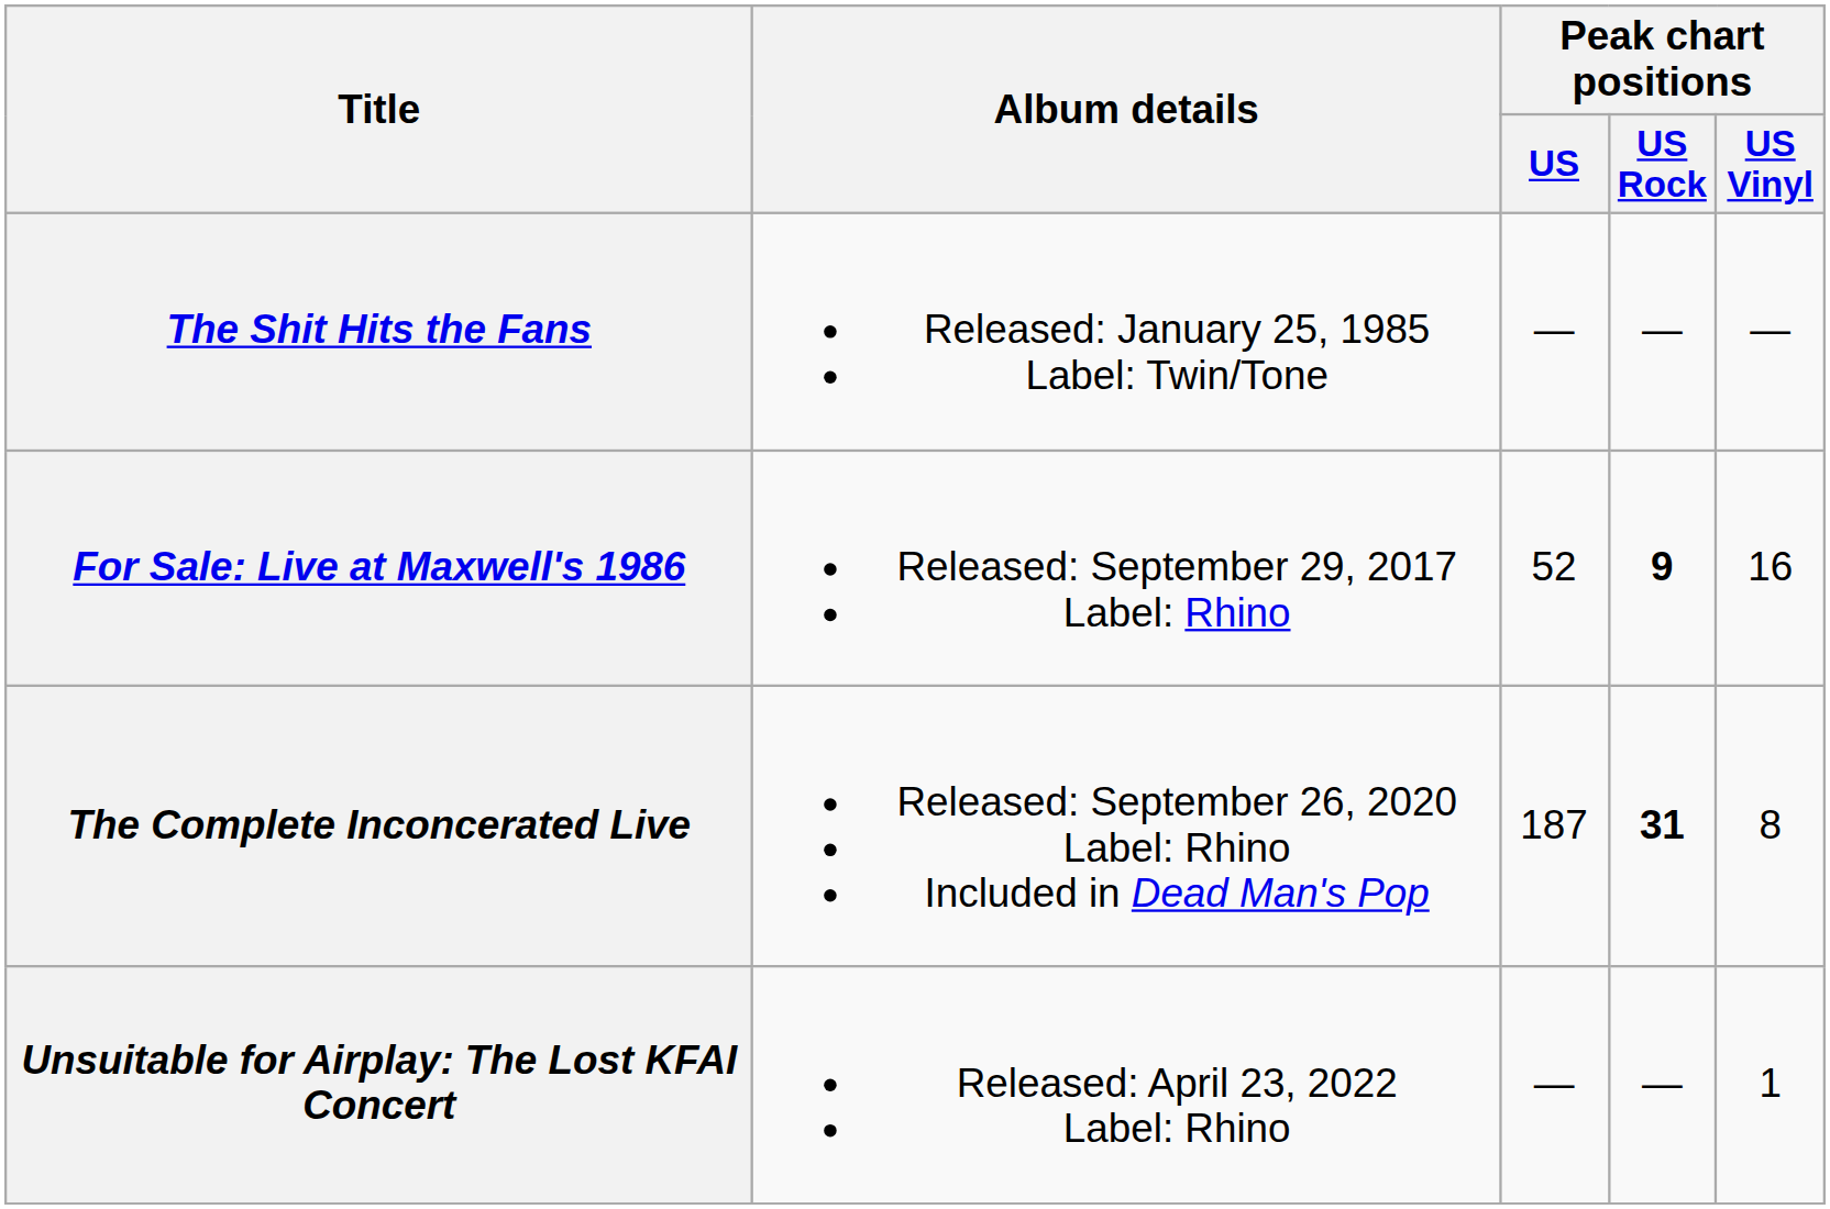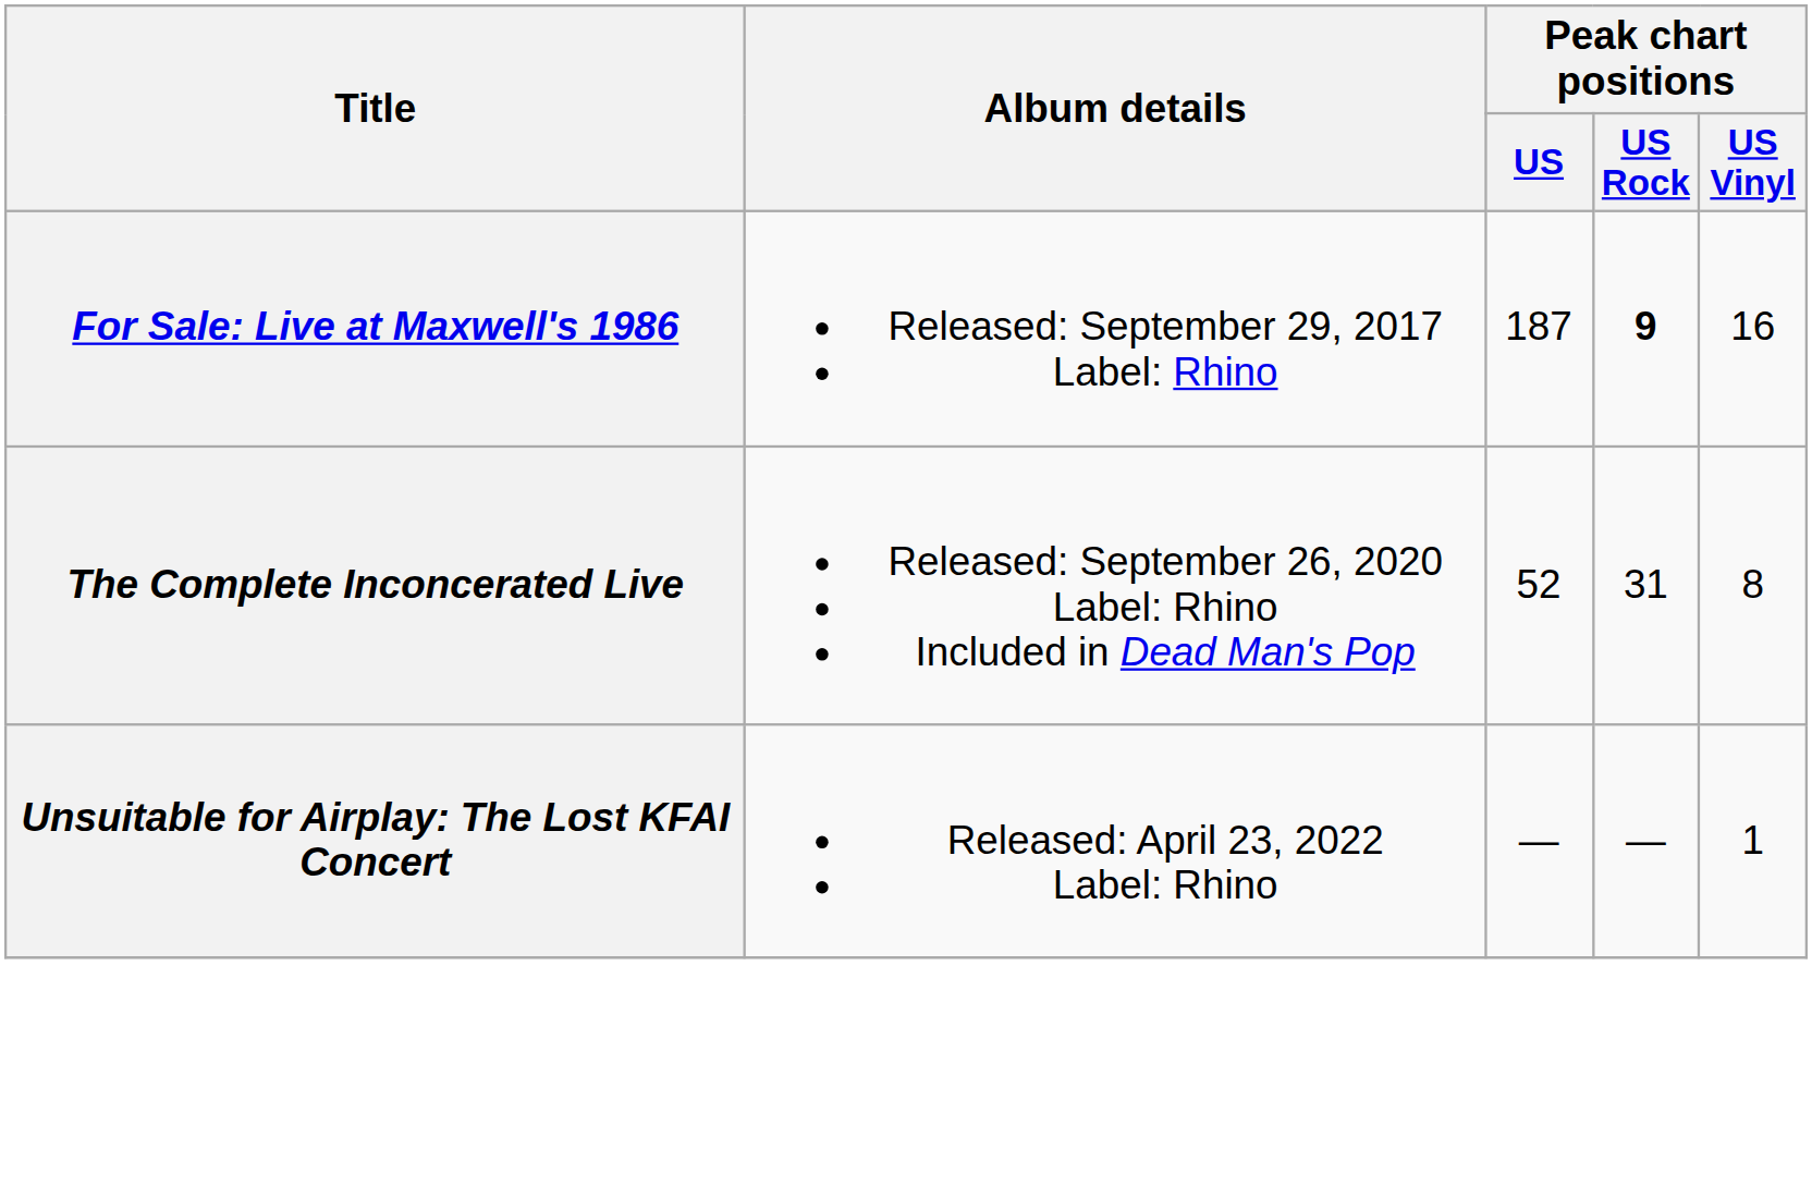- row: The Shit Hits the Fans | Released: January 25, 1985 Label: Twin/Tone | — | — | —
For Sale: Live at Maxwell's 1986 | Peak chart positions / US: 52 -> 187
The Complete Inconcerated Live | Peak chart positions / US: 187 -> 52
The Complete Inconcerated Live | Peak chart positions / US Rock: bold -> normal
